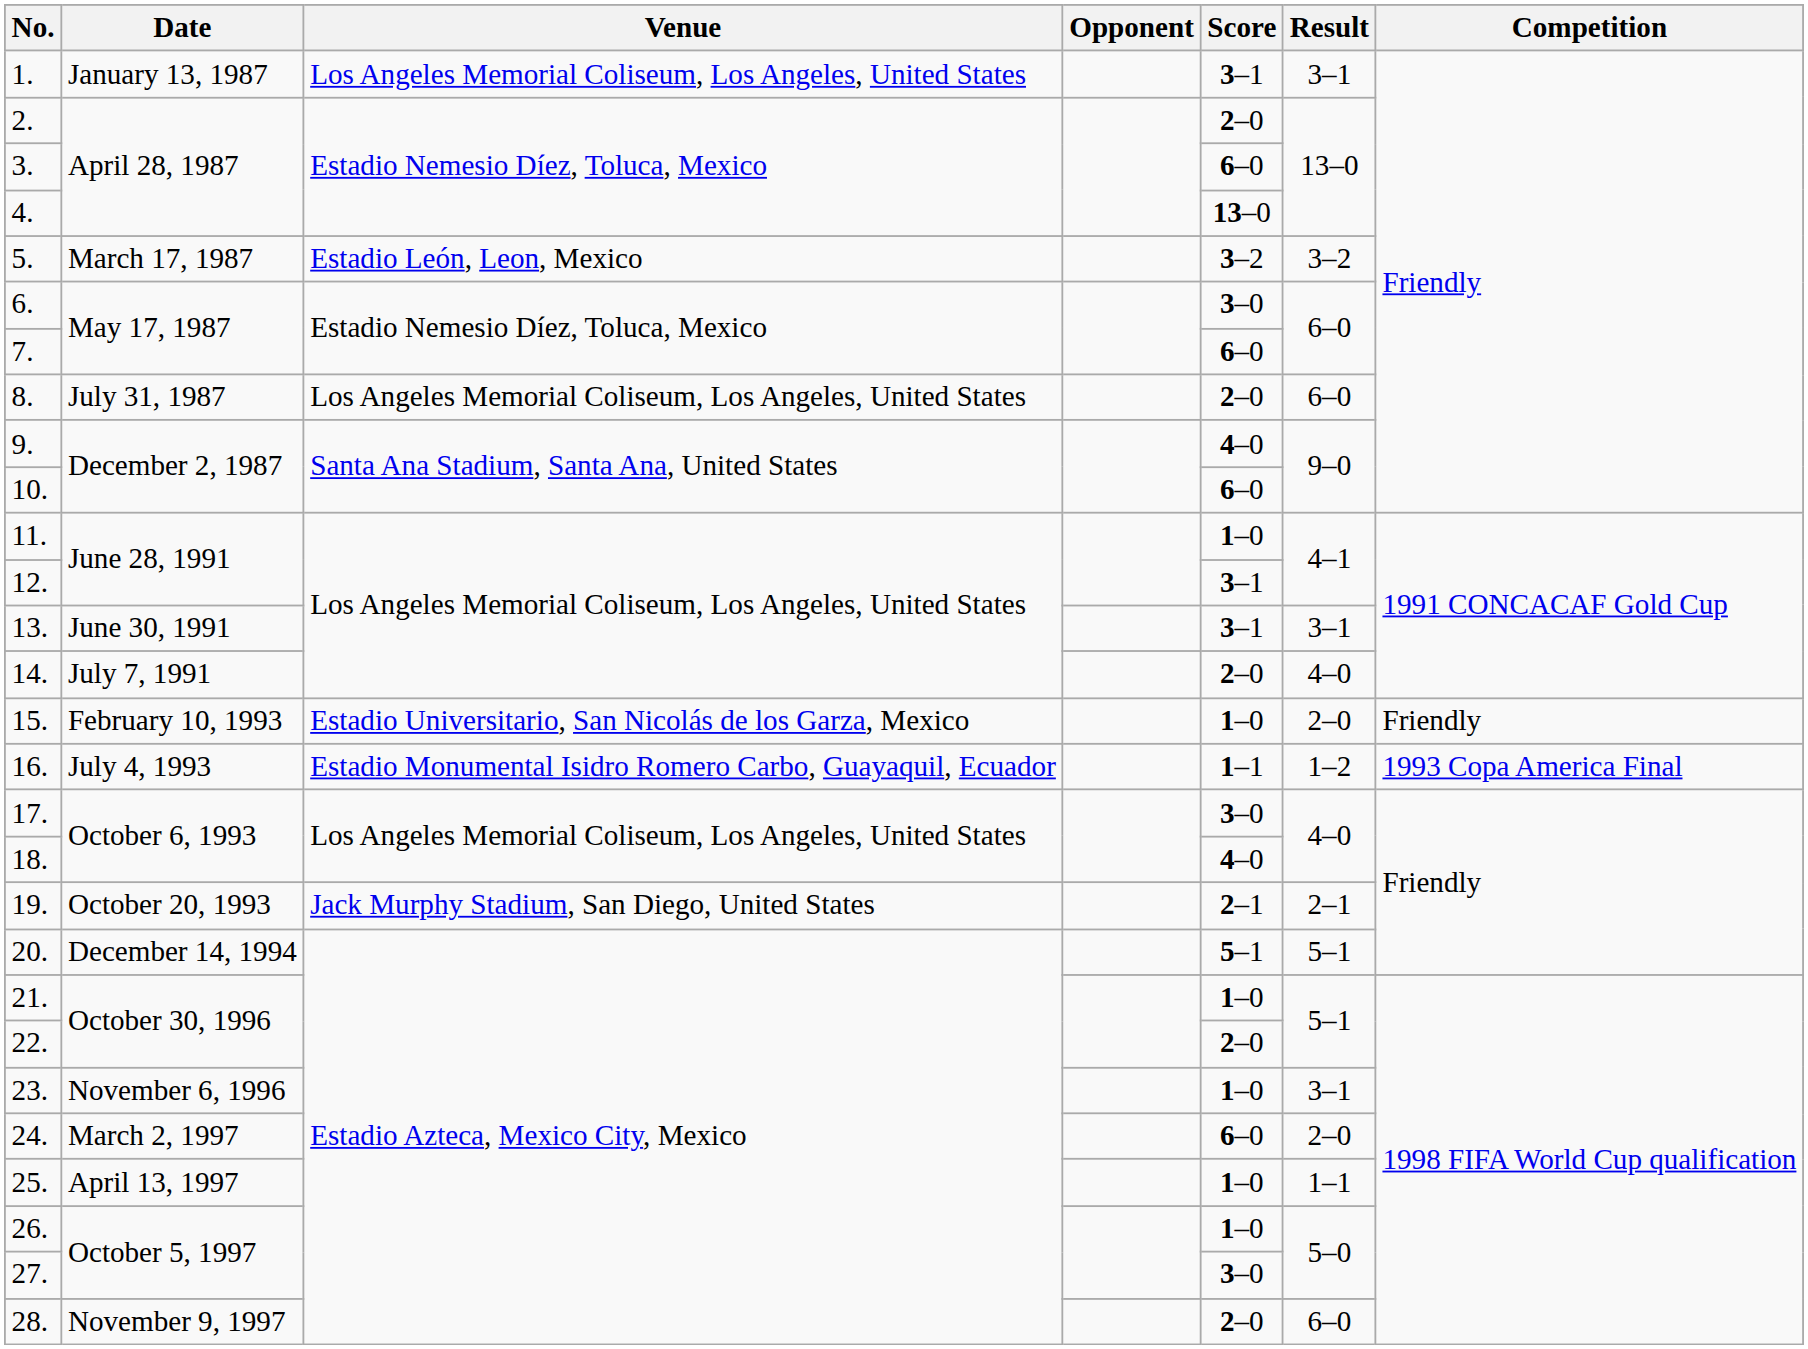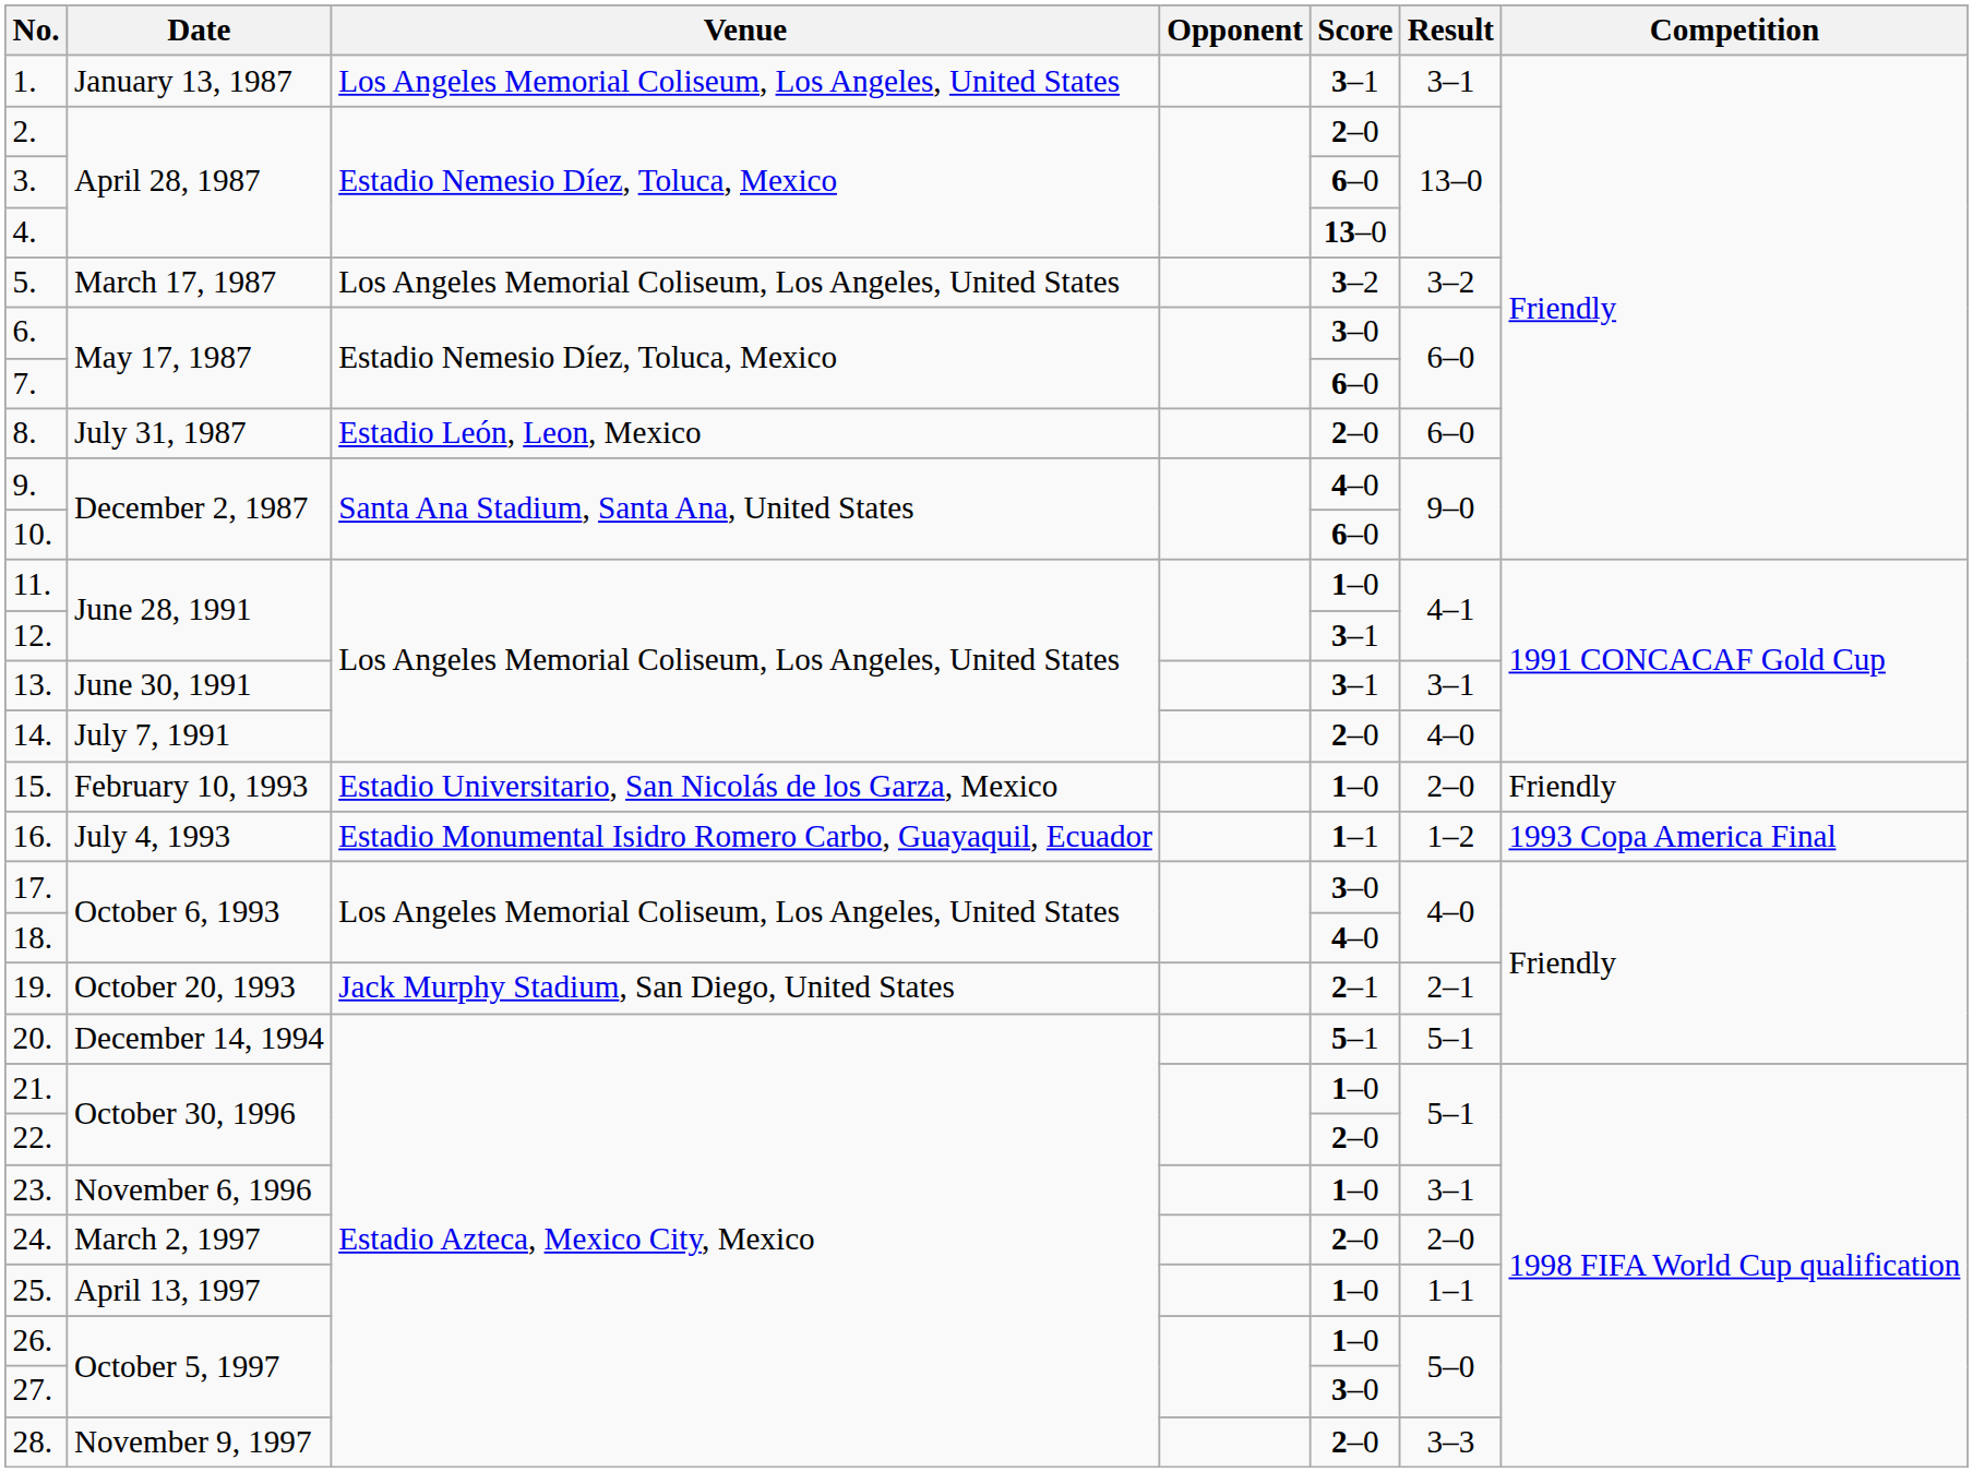5. | Venue: Estadio León, Leon, Mexico -> Los Angeles Memorial Coliseum, Los Angeles, United States
8. | Venue: Los Angeles Memorial Coliseum, Los Angeles, United States -> Estadio León, Leon, Mexico
24. | Score: 6–0 -> 2–0
28. | Result: 6–0 -> 3–3
